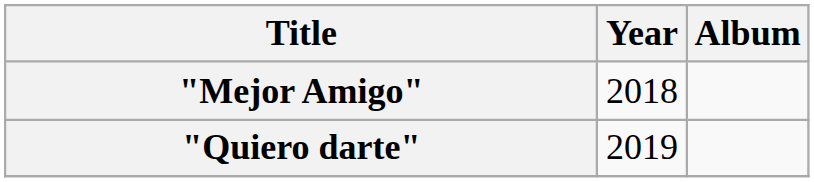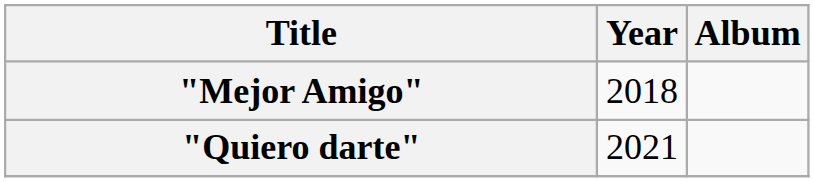"Quiero darte" | Year: 2019 -> 2021
